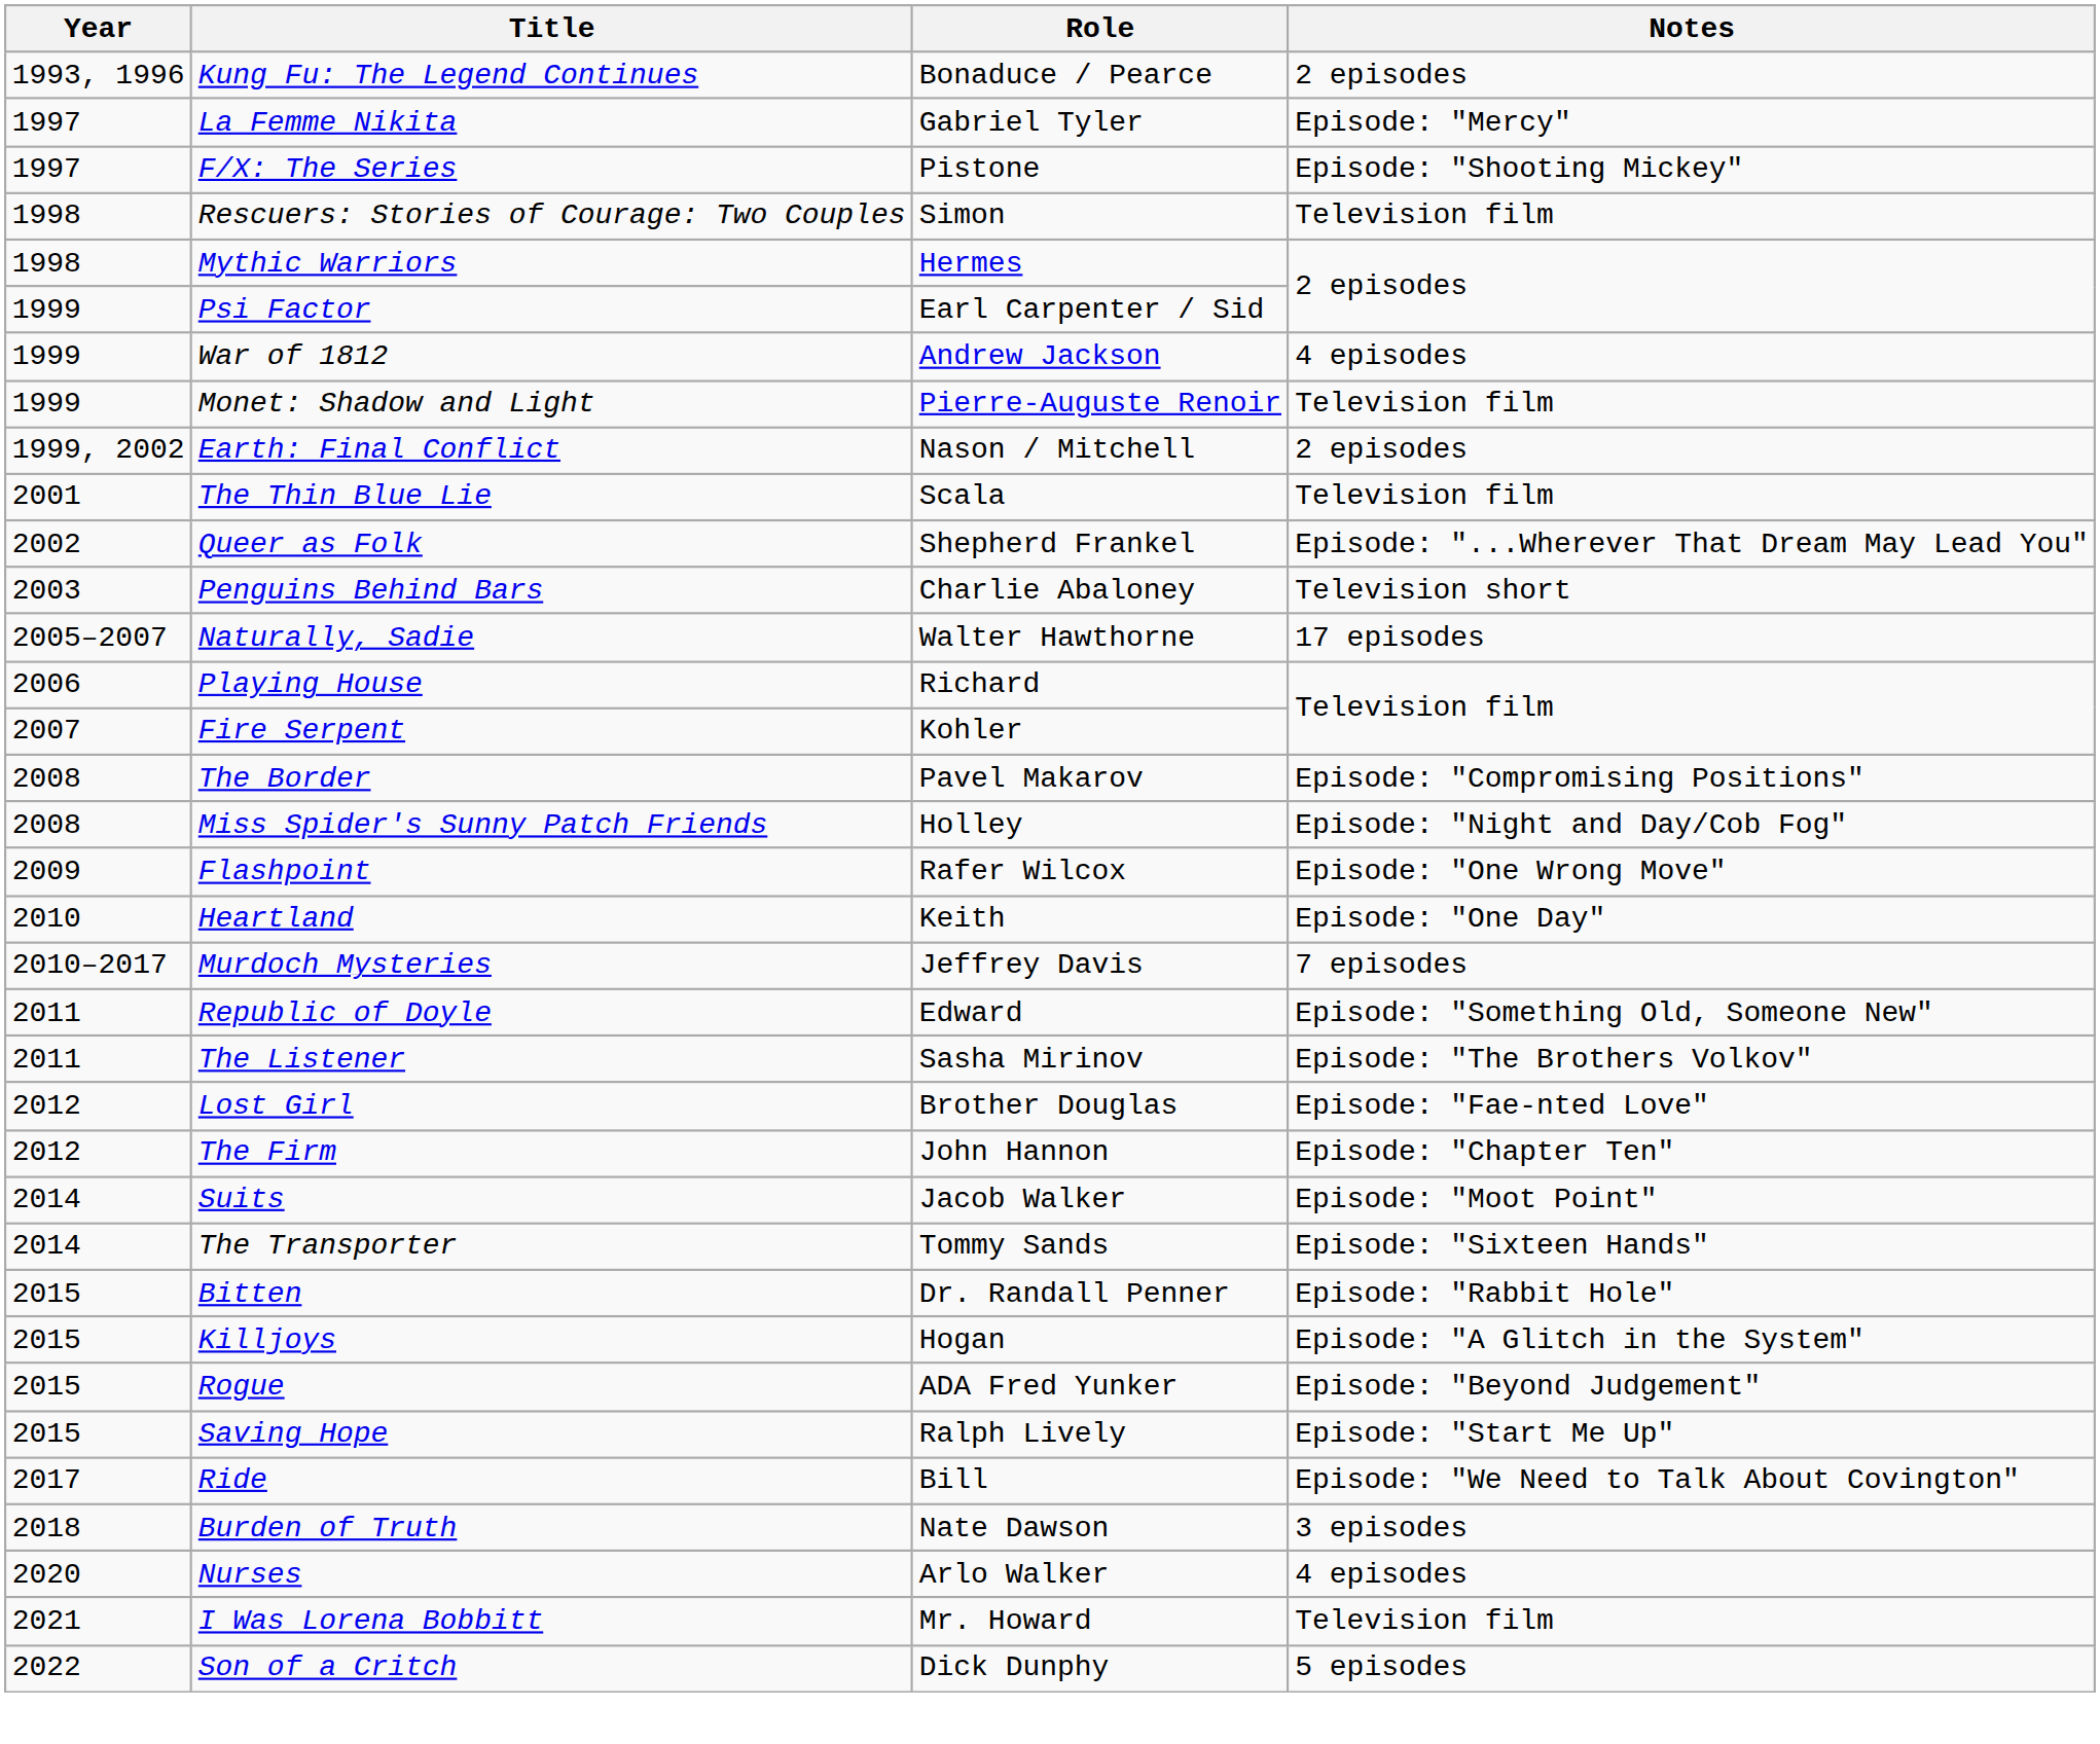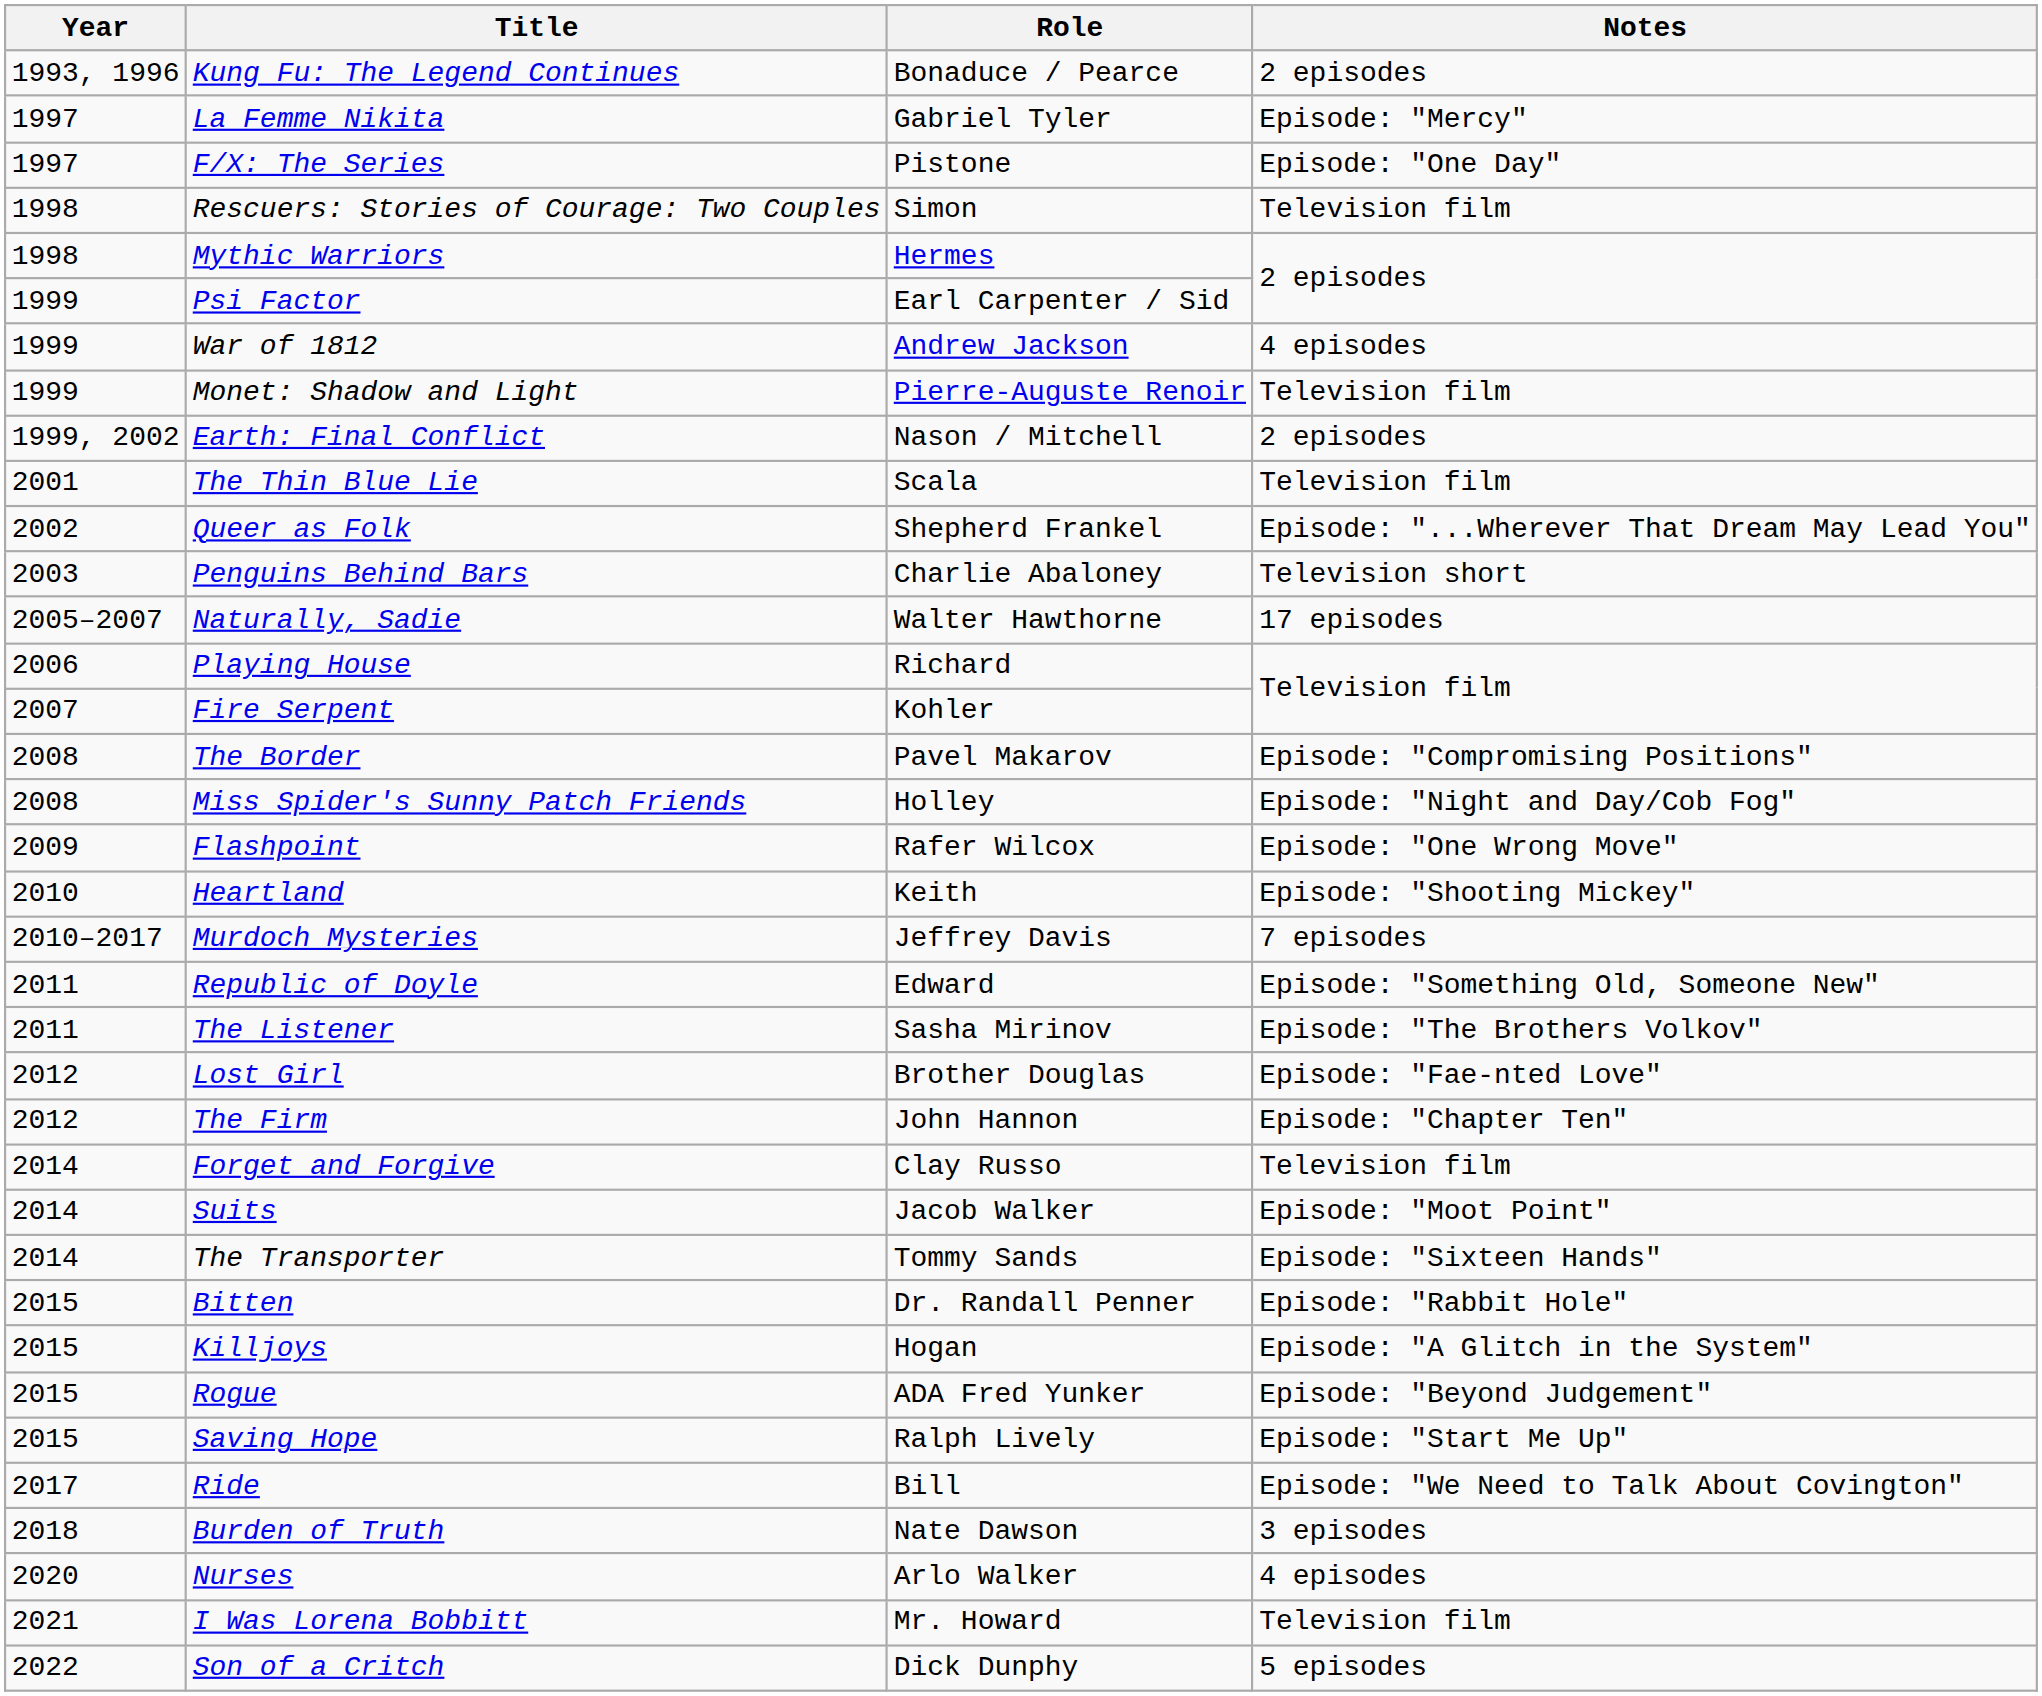F/X: The Series | Notes: Episode: "Shooting Mickey" -> Episode: "One Day"
Heartland | Notes: Episode: "One Day" -> Episode: "Shooting Mickey"
+ row: 2014 | Forget and Forgive | Clay Russo | Television film
